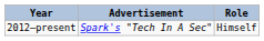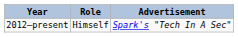columns swapped: Advertisement <-> Role
